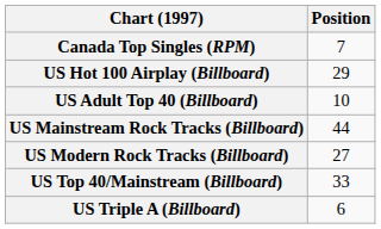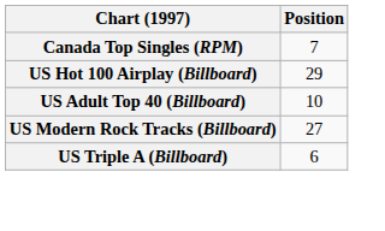- row: US Mainstream Rock Tracks (Billboard) | 44
- row: US Top 40/Mainstream (Billboard) | 33
